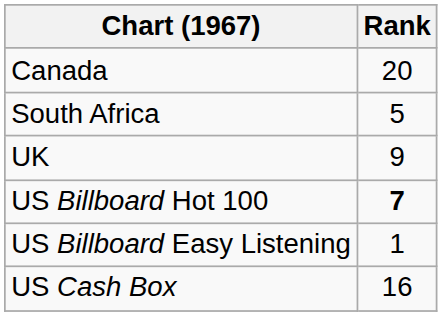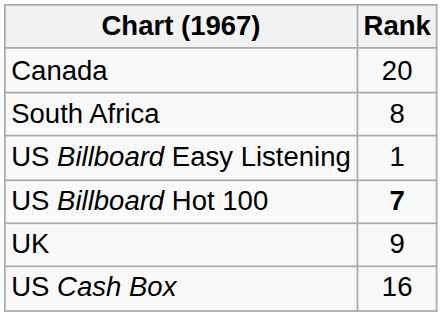South Africa | Rank: 5 -> 8
rows swapped: UK <-> US Billboard Easy Listening
